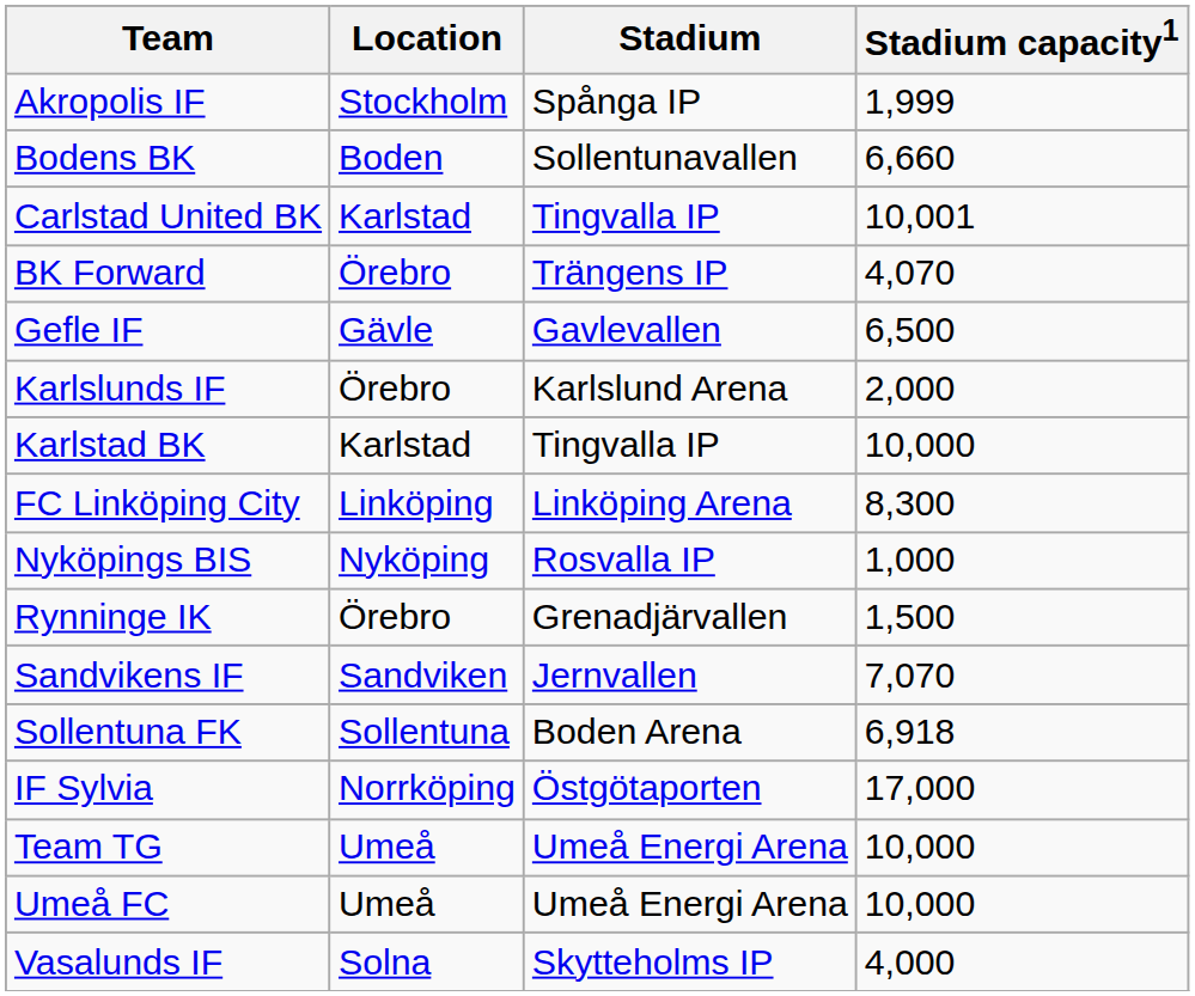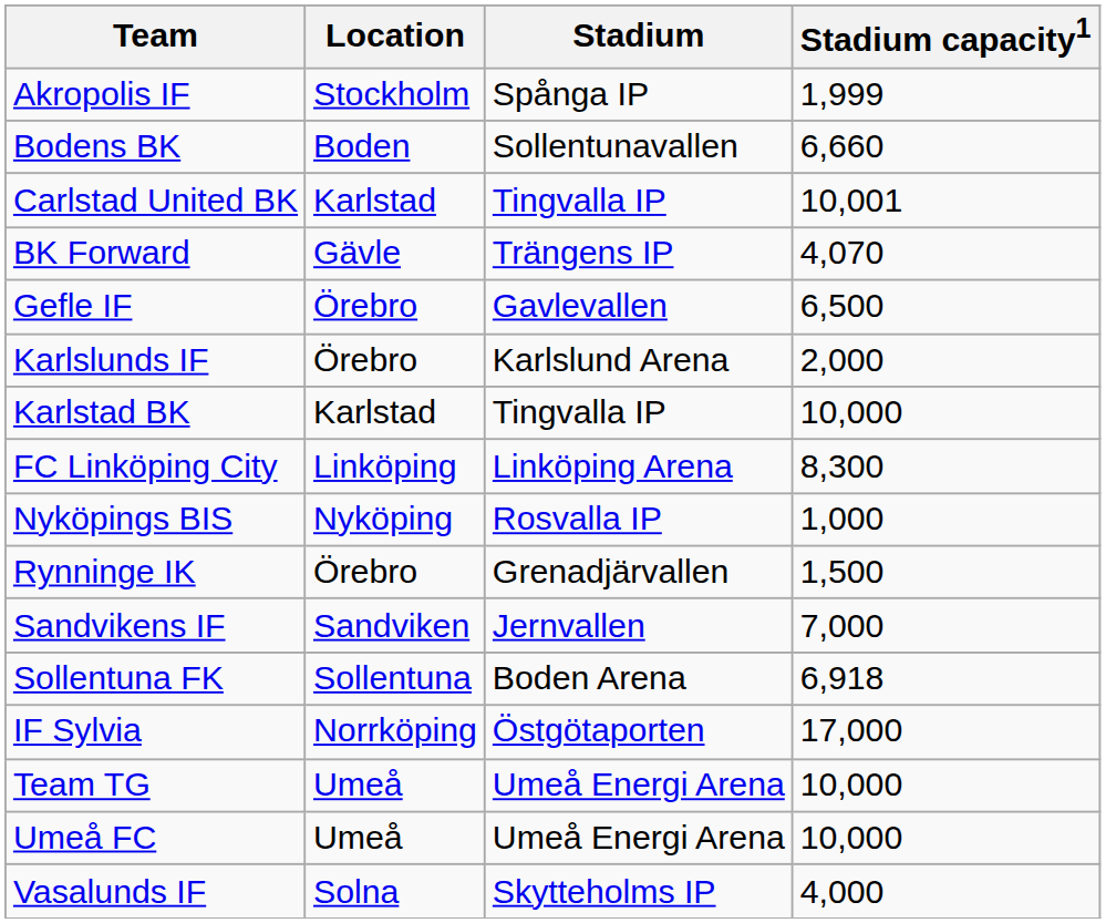BK Forward | Location: Örebro -> Gävle
Gefle IF | Location: Gävle -> Örebro
Sandvikens IF | Stadium capacity1: 7,070 -> 7,000
